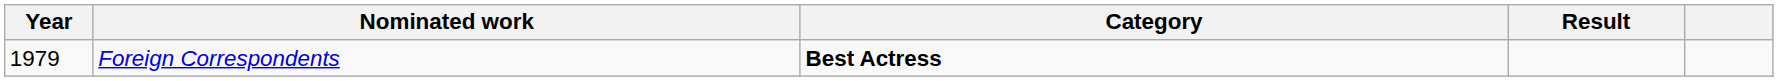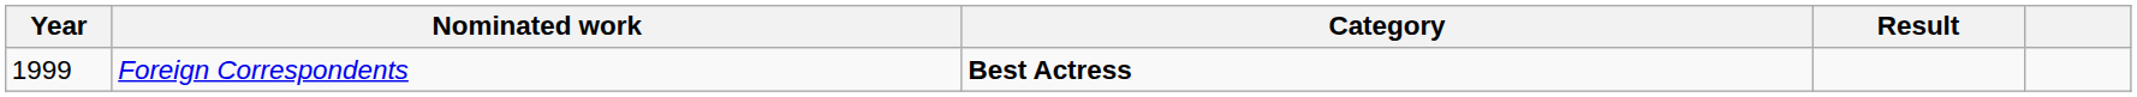Foreign Correspondents | Year: 1979 -> 1999
